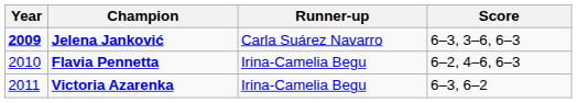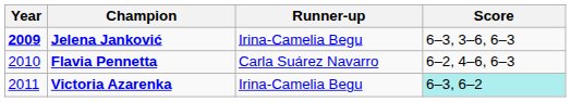Jelena Janković | Runner-up: Carla Suárez Navarro -> Irina-Camelia Begu
Flavia Pennetta | Runner-up: Irina-Camelia Begu -> Carla Suárez Navarro
Victoria Azarenka | Score: no background -> paleturquoise background
